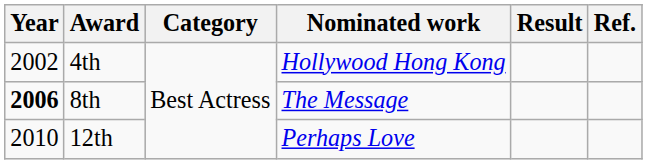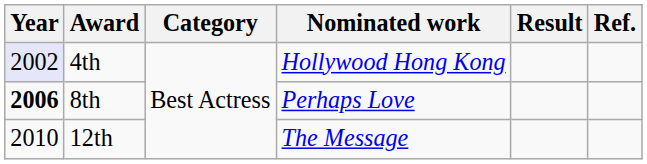4th | Year: no background -> lavender background
8th | Nominated work: The Message -> Perhaps Love
12th | Nominated work: Perhaps Love -> The Message
